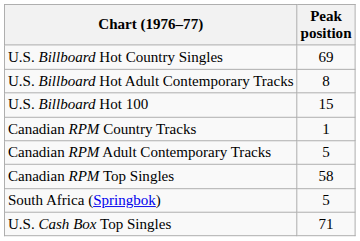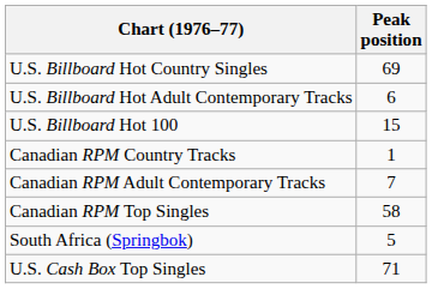U.S. Billboard Hot Adult Contemporary Tracks | Peak position: 8 -> 6
Canadian RPM Adult Contemporary Tracks | Peak position: 5 -> 7
